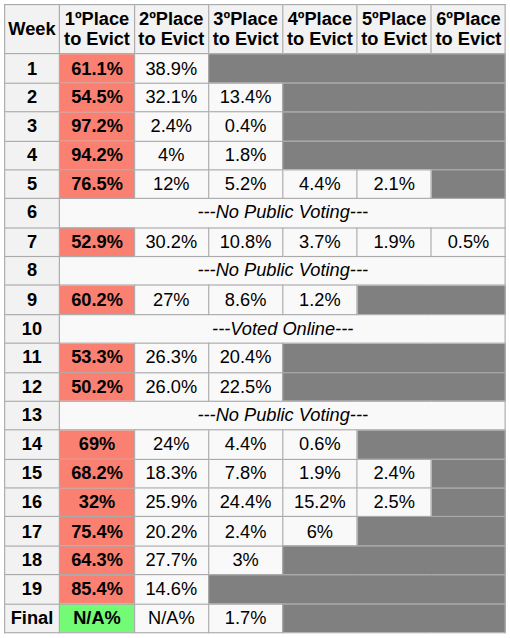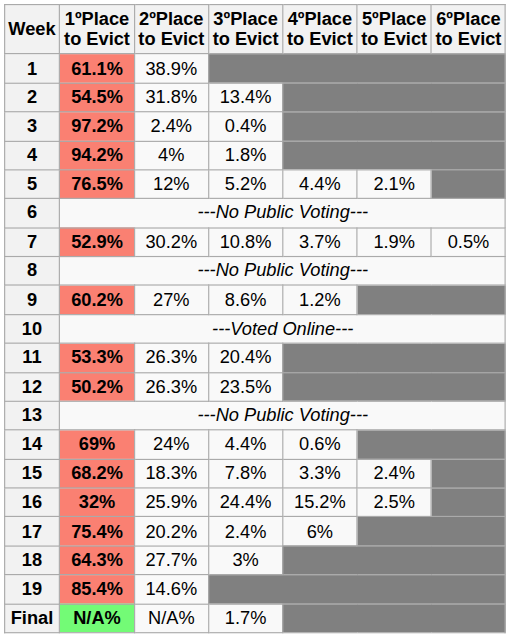2 | 2ºPlace to Evict: 32.1% -> 31.8%
12 | 2ºPlace to Evict: 26.0% -> 26.3%
12 | 3ºPlace to Evict: 22.5% -> 23.5%
15 | 4ºPlace to Evict: 1.9% -> 3.3%
